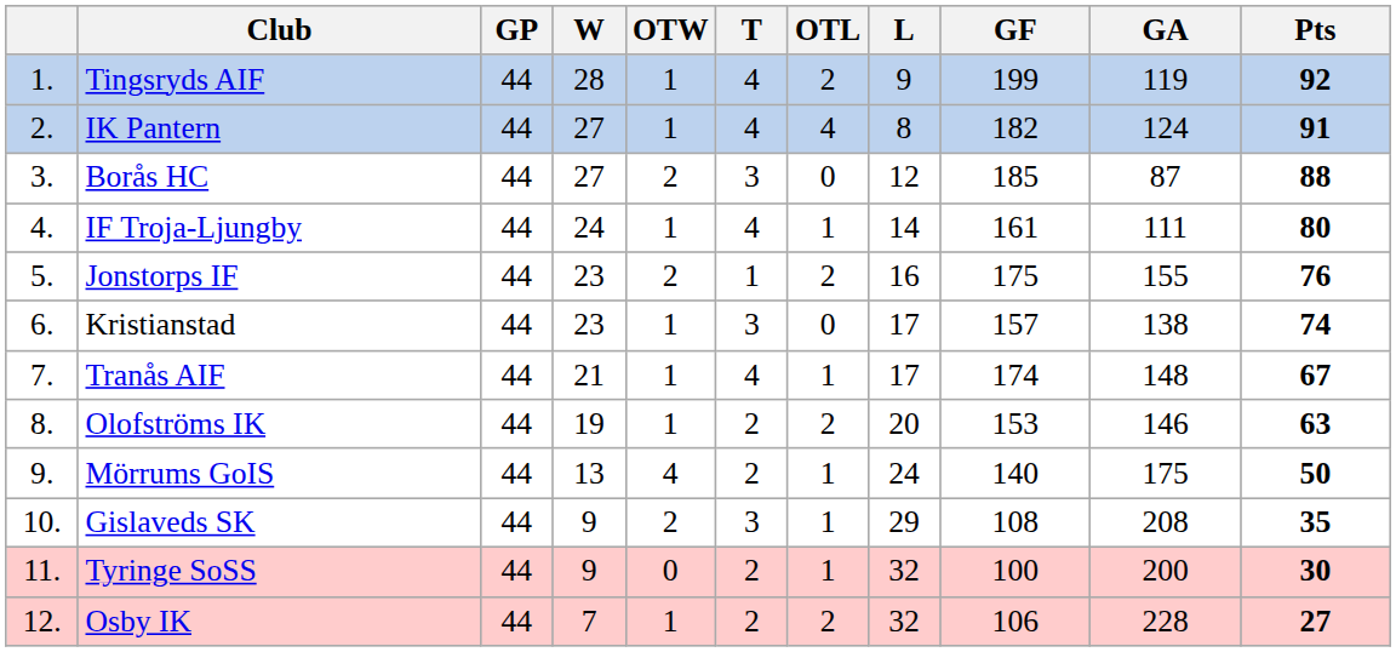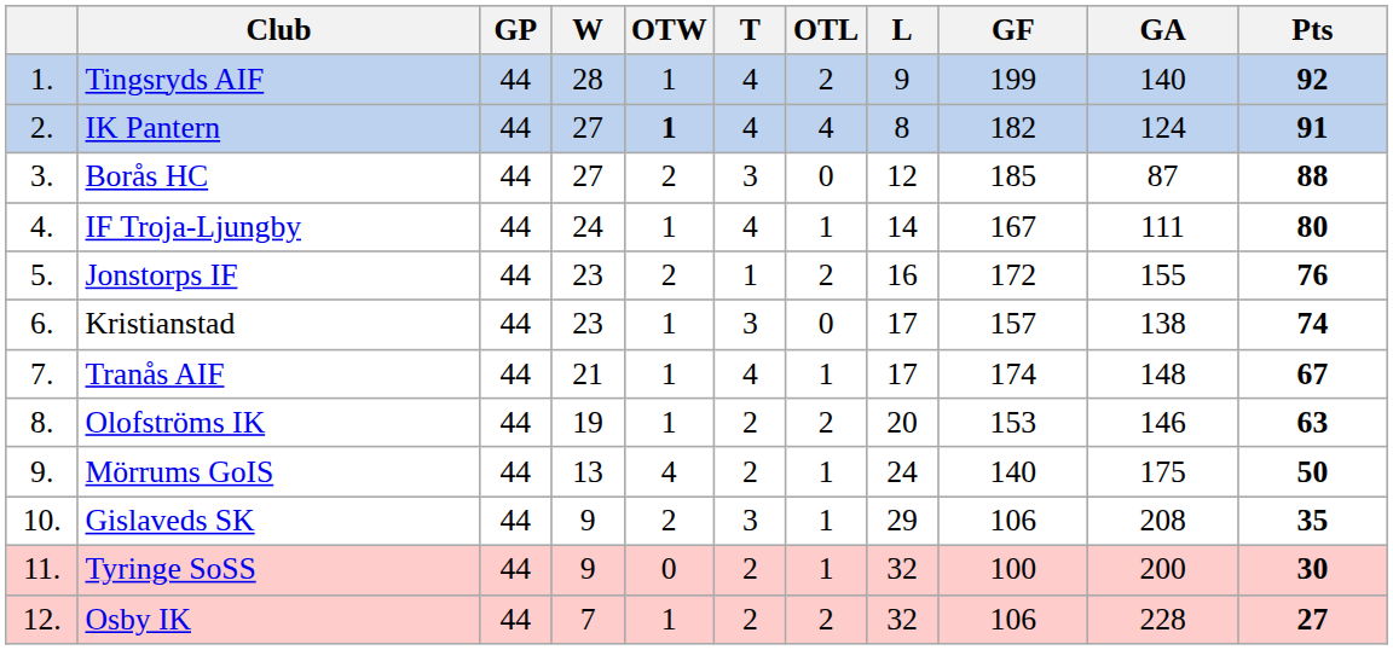Tingsryds AIF | GA: 119 -> 140
IK Pantern | OTW: normal -> bold
IF Troja-Ljungby | GF: 161 -> 167
Jonstorps IF | GF: 175 -> 172
Gislaveds SK | GF: 108 -> 106
